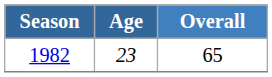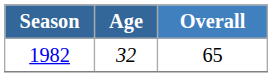1982 | Age: 23 -> 32
